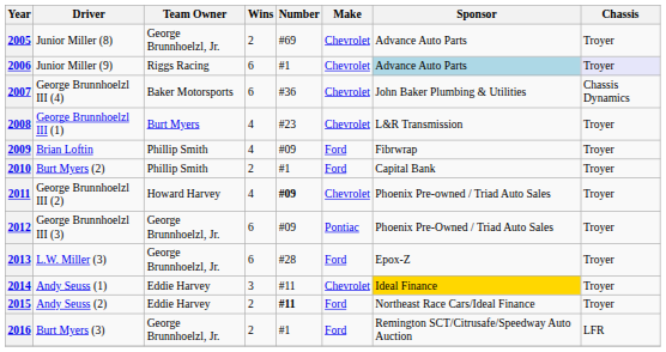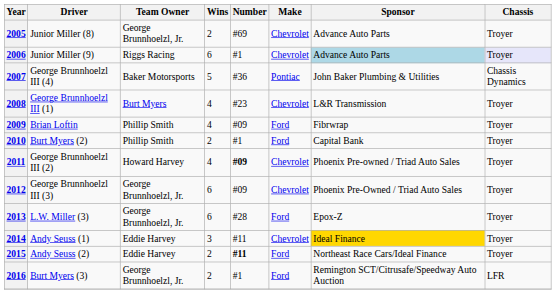2007 | Wins: 6 -> 5
2007 | Make: Chevrolet -> Pontiac
2012 | Make: Pontiac -> Chevrolet
